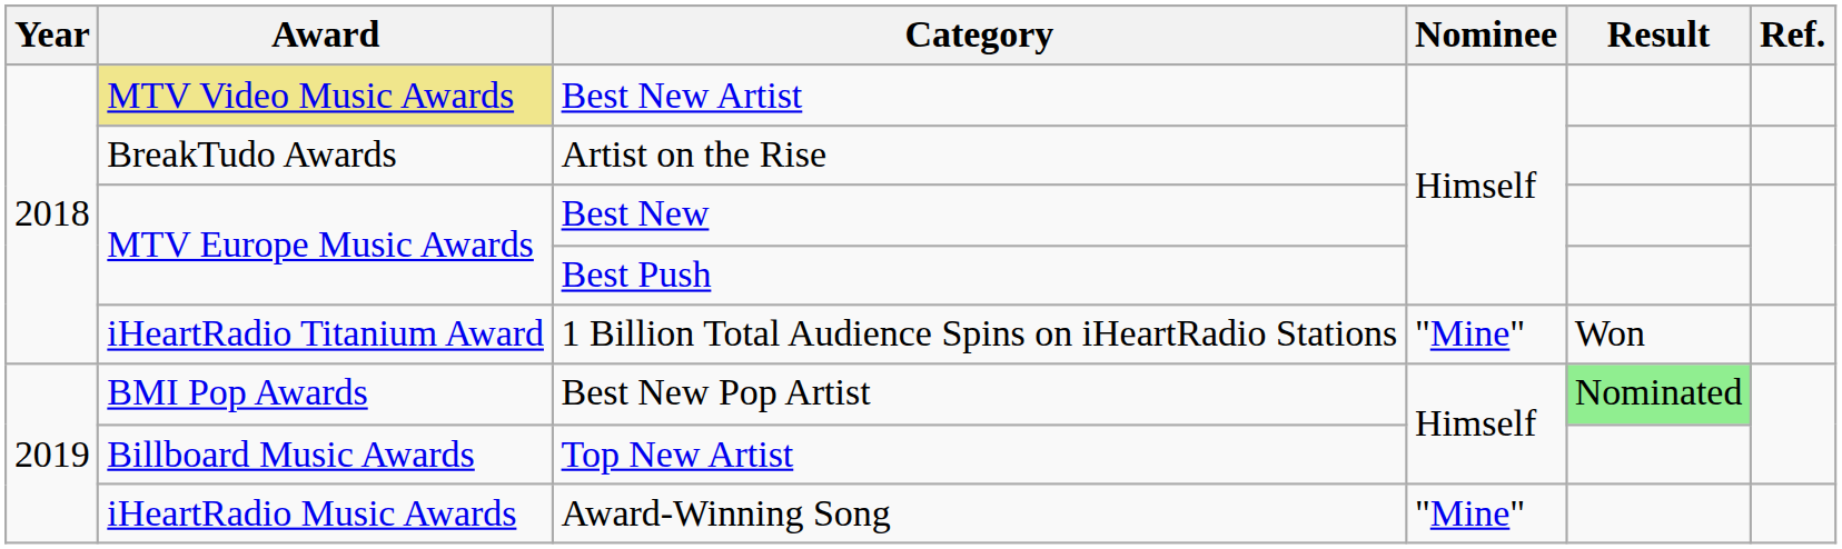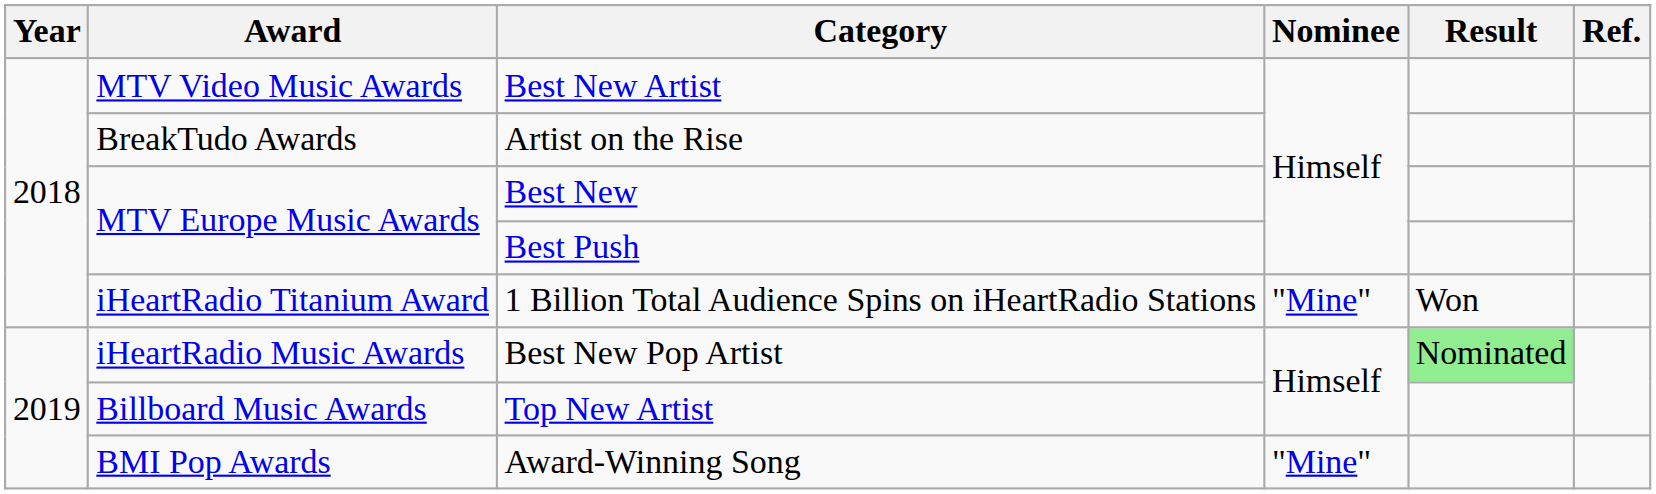Best New Artist | Award: khaki background -> no background
Best New Pop Artist | Award: BMI Pop Awards -> iHeartRadio Music Awards
Award-Winning Song | Award: iHeartRadio Music Awards -> BMI Pop Awards
